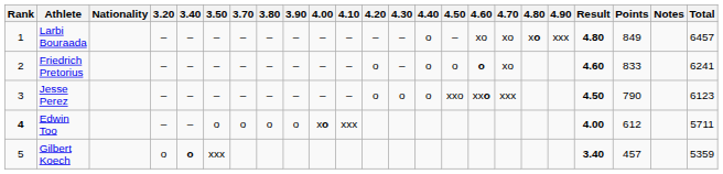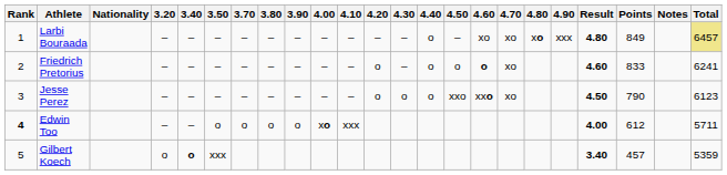Larbi Bouraada | Total: no background -> khaki background
Jesse Perez | 4.70: xxx -> xo
